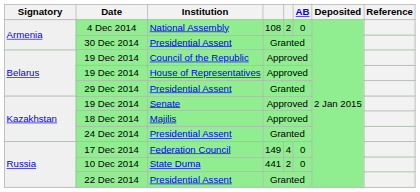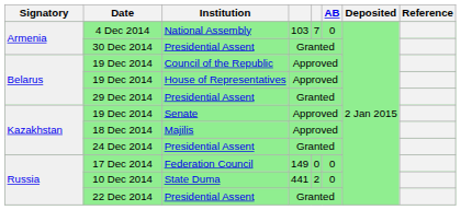4 Dec 2014 | column 4: 108 -> 103
4 Dec 2014 | column 5: 2 -> 7
17 Dec 2014 | column 5: 4 -> 0
